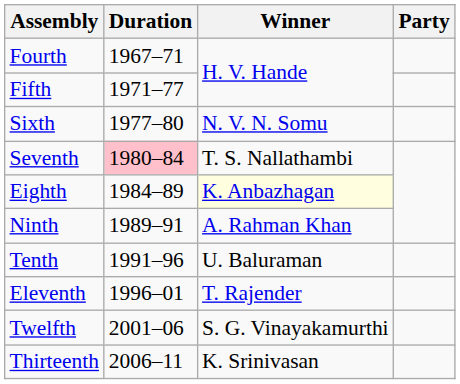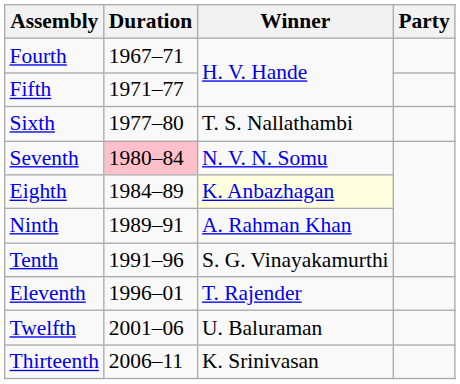Sixth | Winner: N. V. N. Somu -> T. S. Nallathambi
Seventh | Winner: T. S. Nallathambi -> N. V. N. Somu
Tenth | Winner: U. Baluraman -> S. G. Vinayakamurthi
Twelfth | Winner: S. G. Vinayakamurthi -> U. Baluraman
